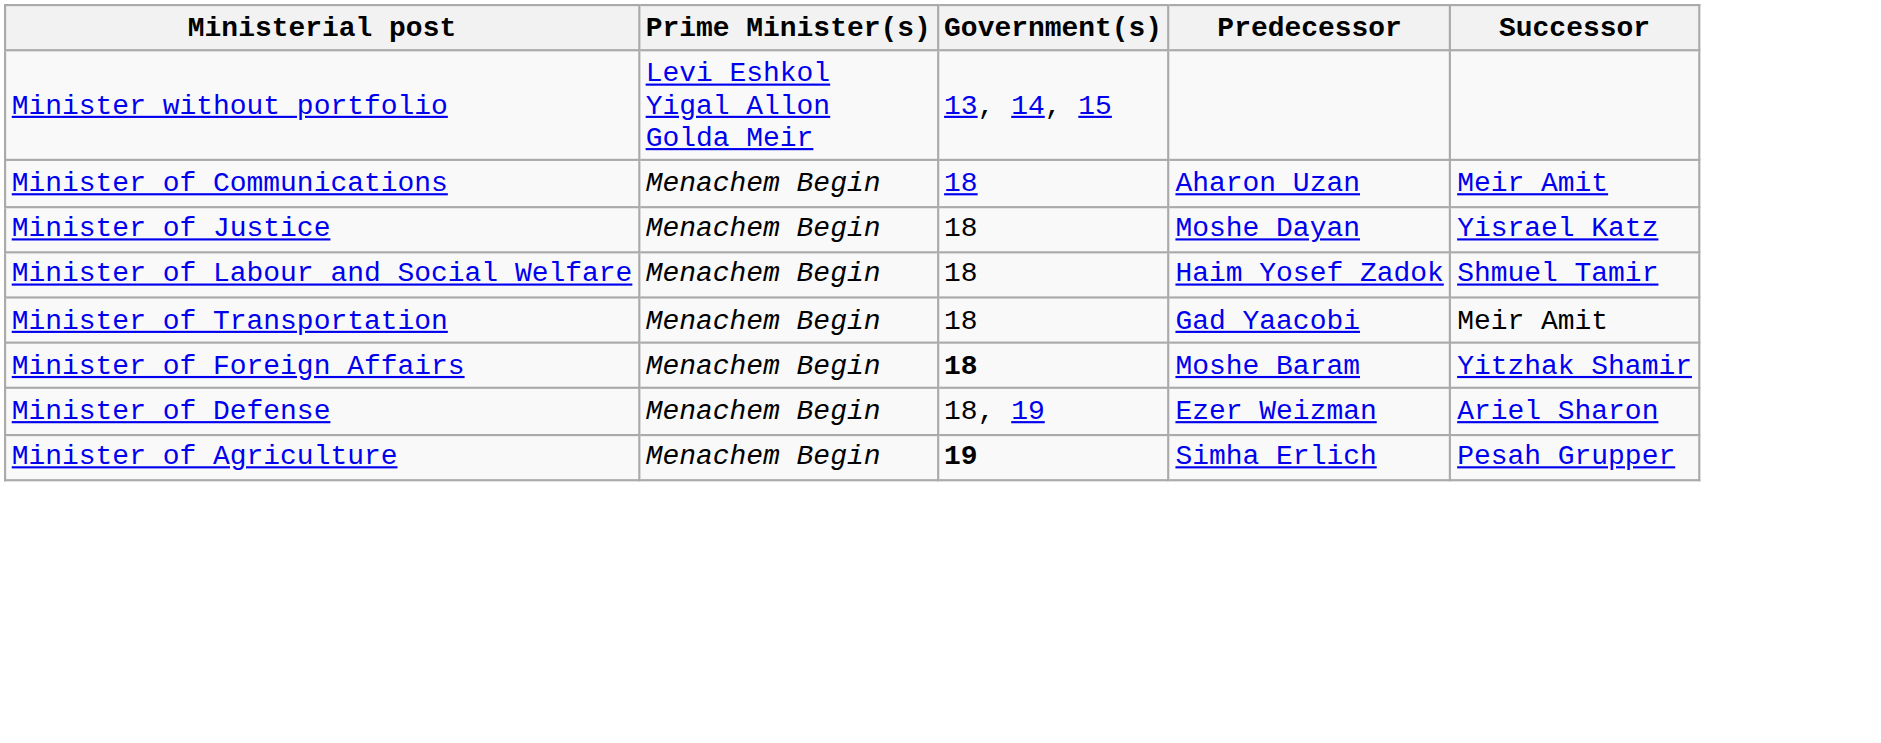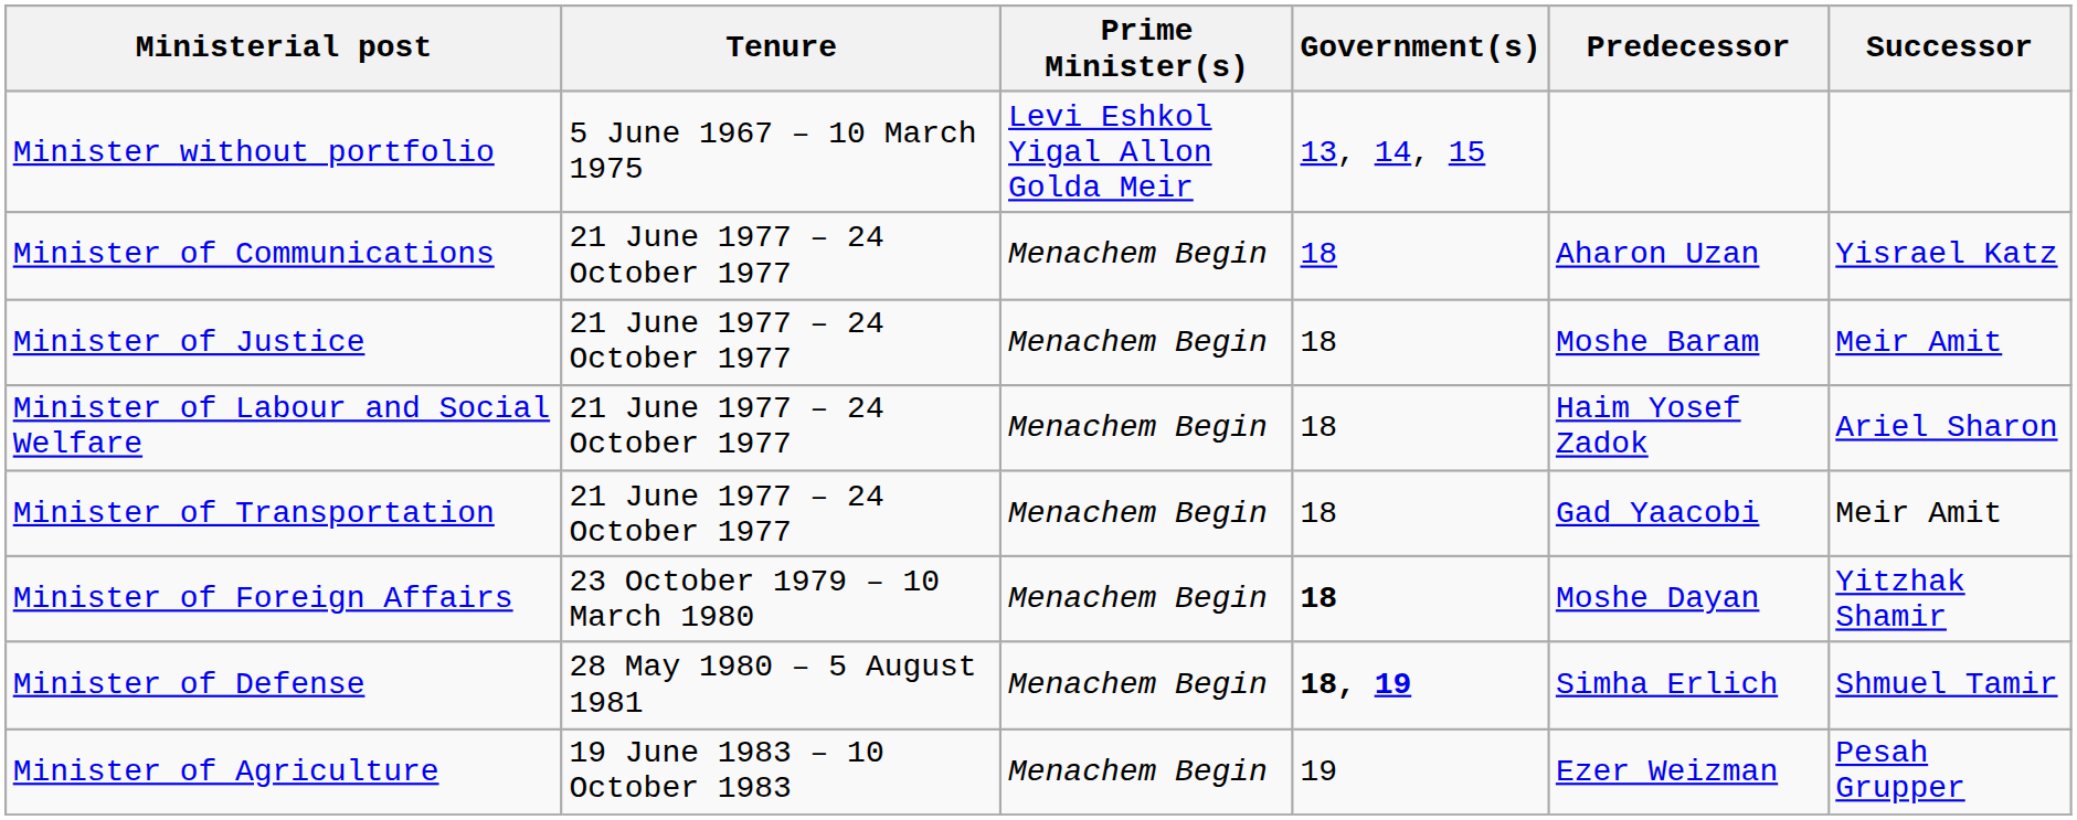+ column: Tenure | 5 June 1967 – 10 March 1975 | 21 June 1977 – 24 October 1977 | 21 June 1977 – 24 October 1977 | 21 June 1977 – 24 October 1977 | 21 June 1977 – 24 October 1977 | 23 October 1979 – 10 March 1980 | 28 May 1980 – 5 August 1981 | 19 June 1983 – 10 October 1983
Minister of Communications | Successor: Meir Amit -> Yisrael Katz
Minister of Justice | Predecessor: Moshe Dayan -> Moshe Baram
Minister of Justice | Successor: Yisrael Katz -> Meir Amit
Minister of Labour and Social Welfare | Successor: Shmuel Tamir -> Ariel Sharon
Minister of Foreign Affairs | Predecessor: Moshe Baram -> Moshe Dayan
Minister of Defense | Government(s): normal -> bold
Minister of Defense | Predecessor: Ezer Weizman -> Simha Erlich
Minister of Defense | Successor: Ariel Sharon -> Shmuel Tamir
Minister of Agriculture | Government(s): bold -> normal
Minister of Agriculture | Predecessor: Simha Erlich -> Ezer Weizman
